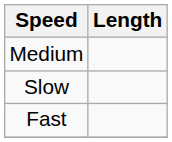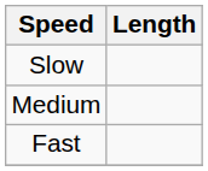rows swapped: Slow <-> Medium
